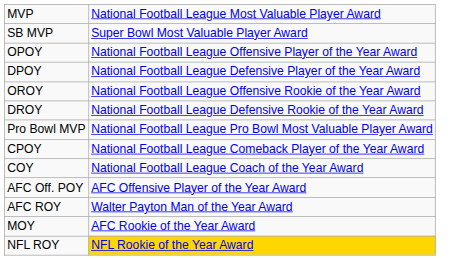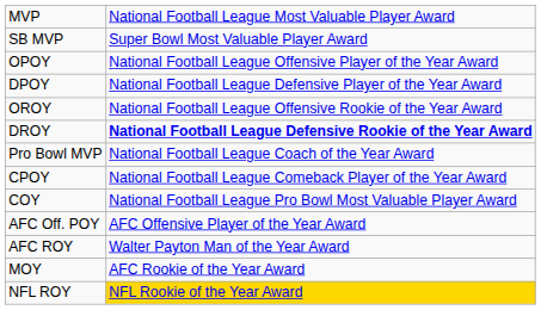DROY | column 2: normal -> bold
Pro Bowl MVP | column 2: National Football League Pro Bowl Most Valuable Player Award -> National Football League Coach of the Year Award
COY | column 2: National Football League Coach of the Year Award -> National Football League Pro Bowl Most Valuable Player Award
